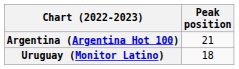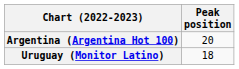Argentina (Argentina Hot 100) | Peak position: 21 -> 20
